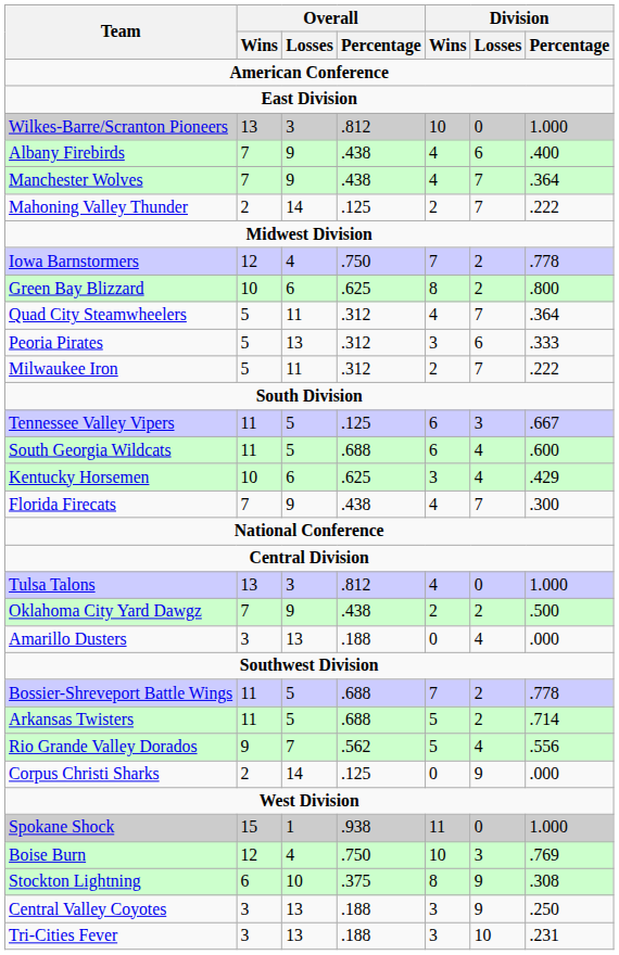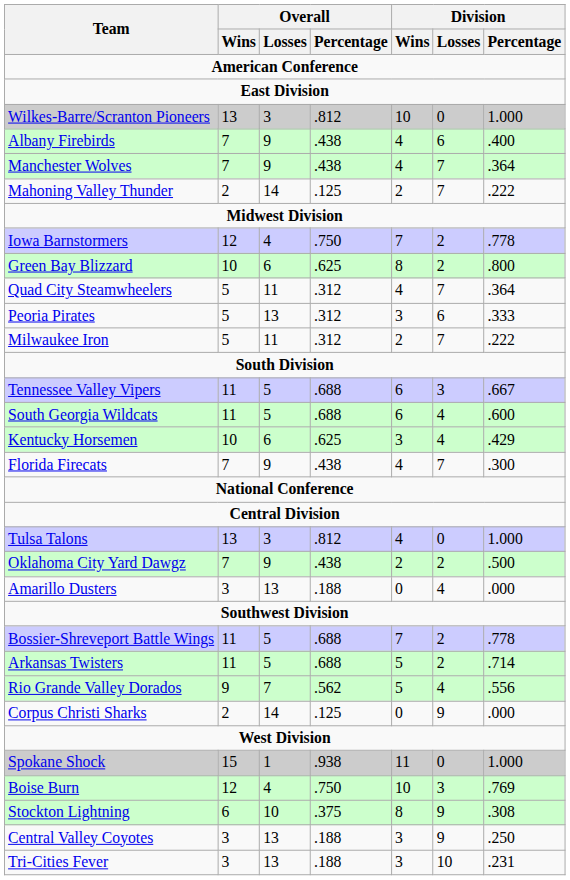Tennessee Valley Vipers | Overall / Percentage: .125 -> .688
